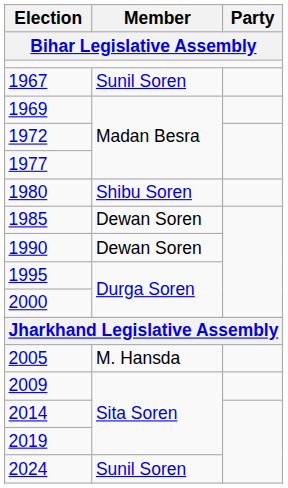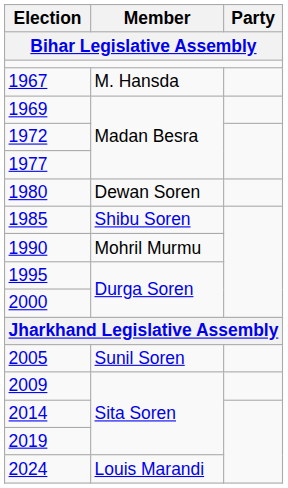1967 | Member: Sunil Soren -> M. Hansda
1980 | Member: Shibu Soren -> Dewan Soren
1985 | Member: Dewan Soren -> Shibu Soren
1990 | Member: Dewan Soren -> Mohril Murmu
2005 | Member: M. Hansda -> Sunil Soren
2024 | Member: Sunil Soren -> Louis Marandi
